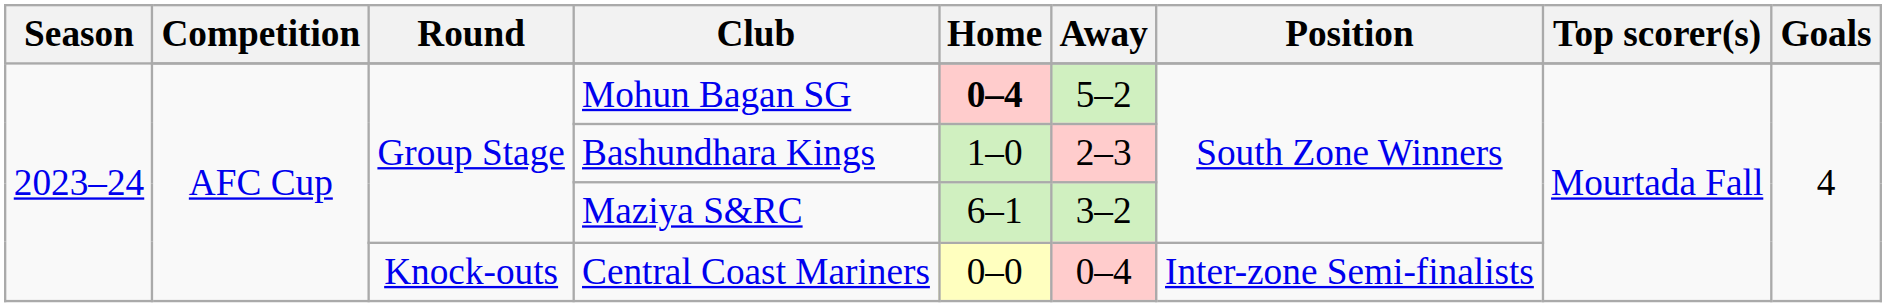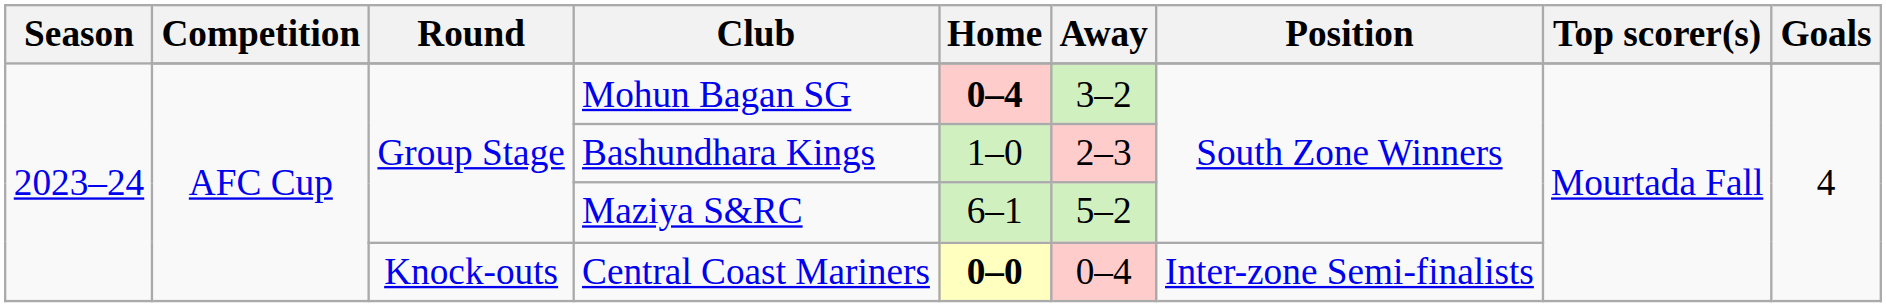Mohun Bagan SG | Away: 5–2 -> 3–2
Maziya S&RC | Away: 3–2 -> 5–2
Central Coast Mariners | Home: normal -> bold
